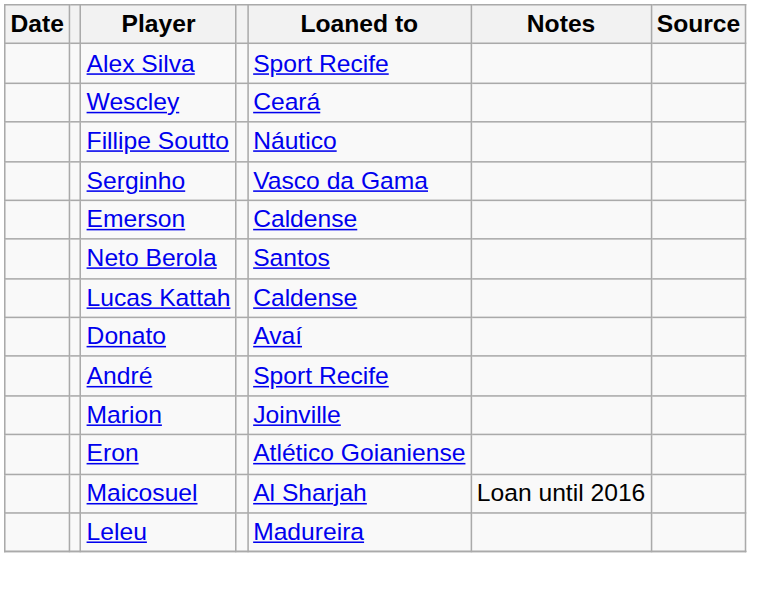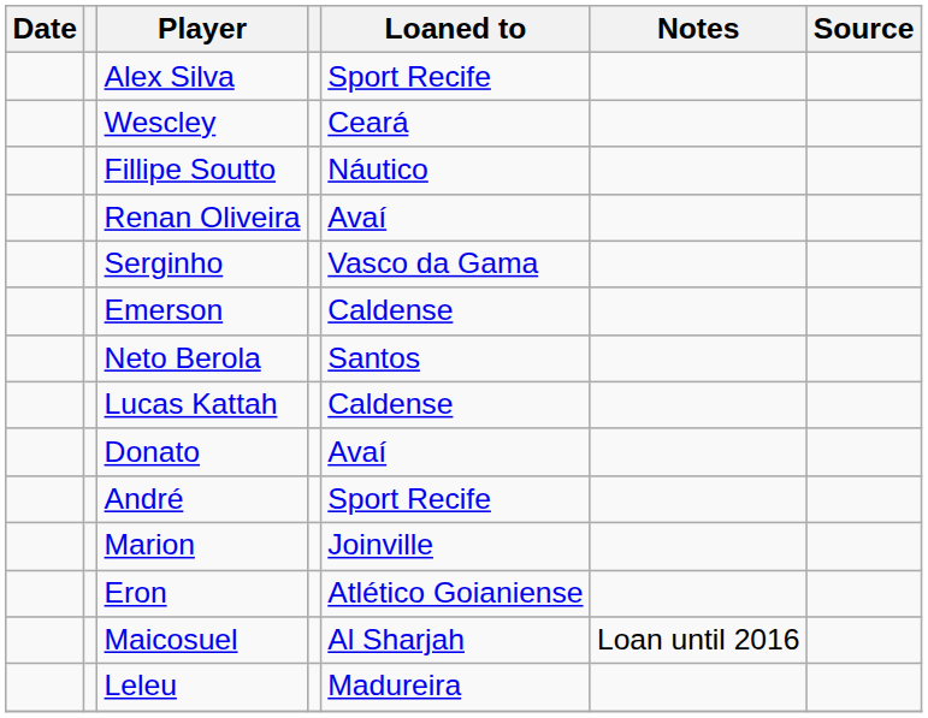+ row: Renan Oliveira | Avaí
